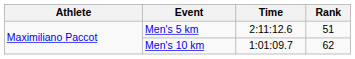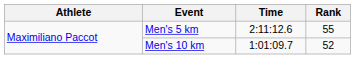Men's 5 km | Rank: 51 -> 55
Men's 10 km | Rank: 62 -> 52
